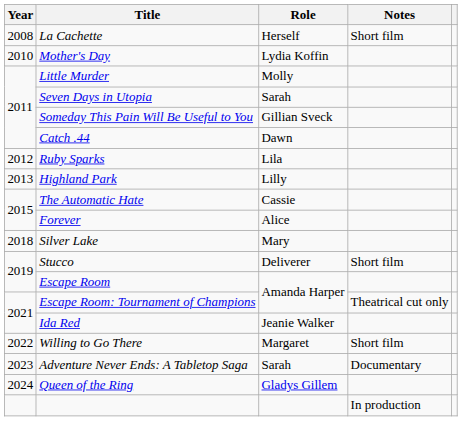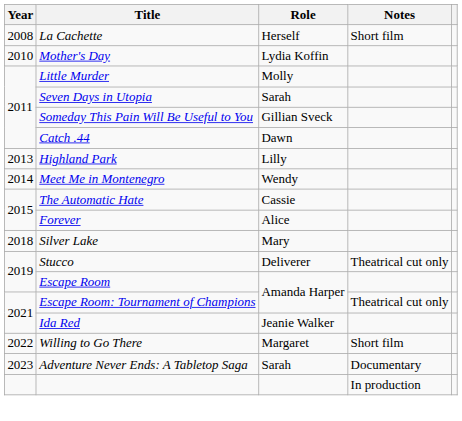- row: 2012 | Ruby Sparks | Lila
+ row: 2014 | Meet Me in Montenegro | Wendy
Stucco | Notes: Short film -> Theatrical cut only
- row: 2024 | Queen of the Ring | Gladys Gillem
